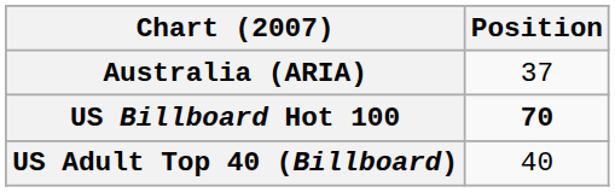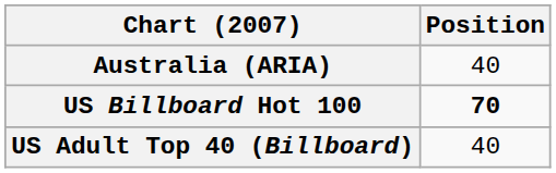Australia (ARIA) | Position: 37 -> 40
